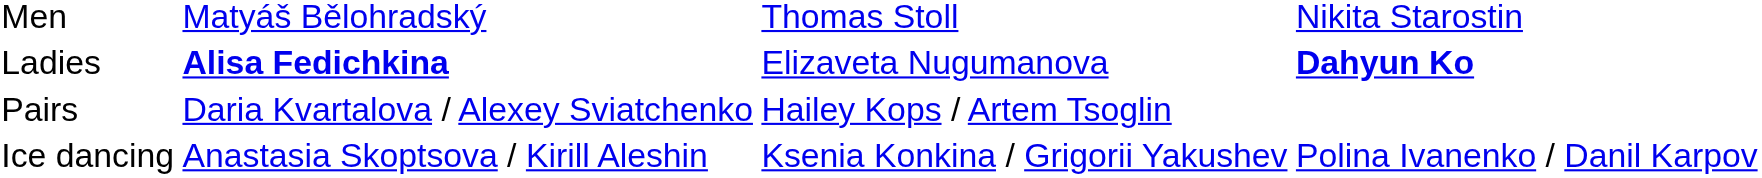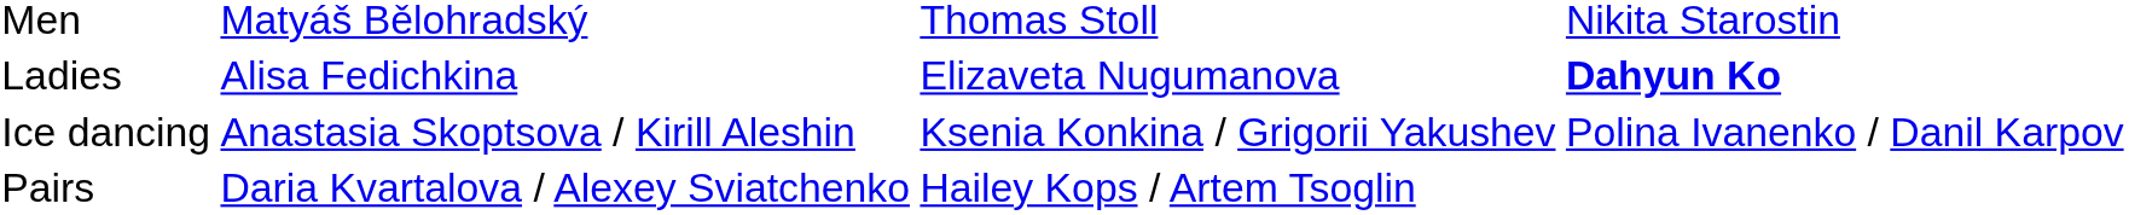Ladies | column 2: bold -> normal
rows swapped: Pairs <-> Ice dancing
